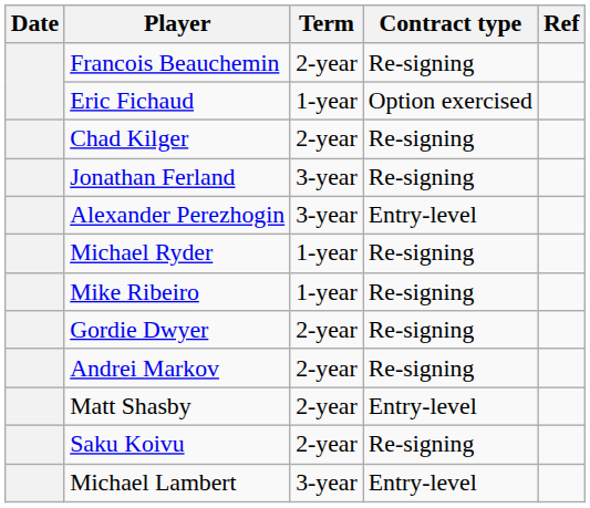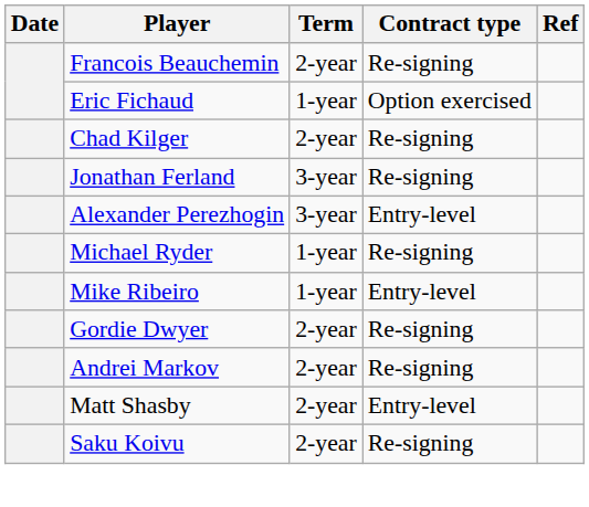Mike Ribeiro | Contract type: Re-signing -> Entry-level
- row: Michael Lambert | 3-year | Entry-level
